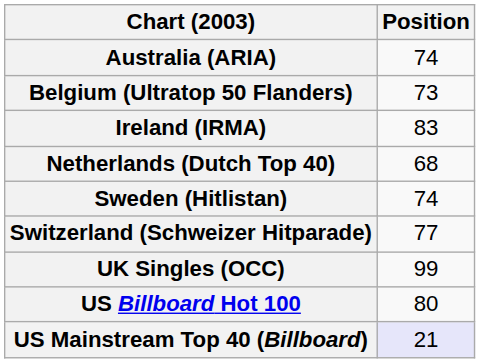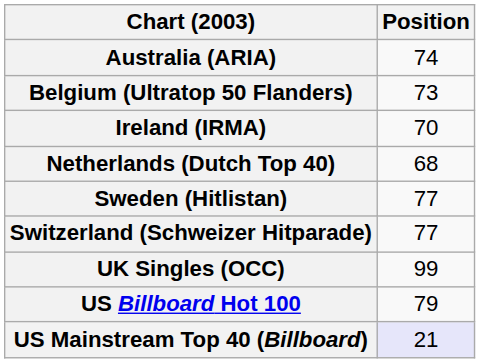Ireland (IRMA) | Position: 83 -> 70
Sweden (Hitlistan) | Position: 74 -> 77
US Billboard Hot 100 | Position: 80 -> 79
